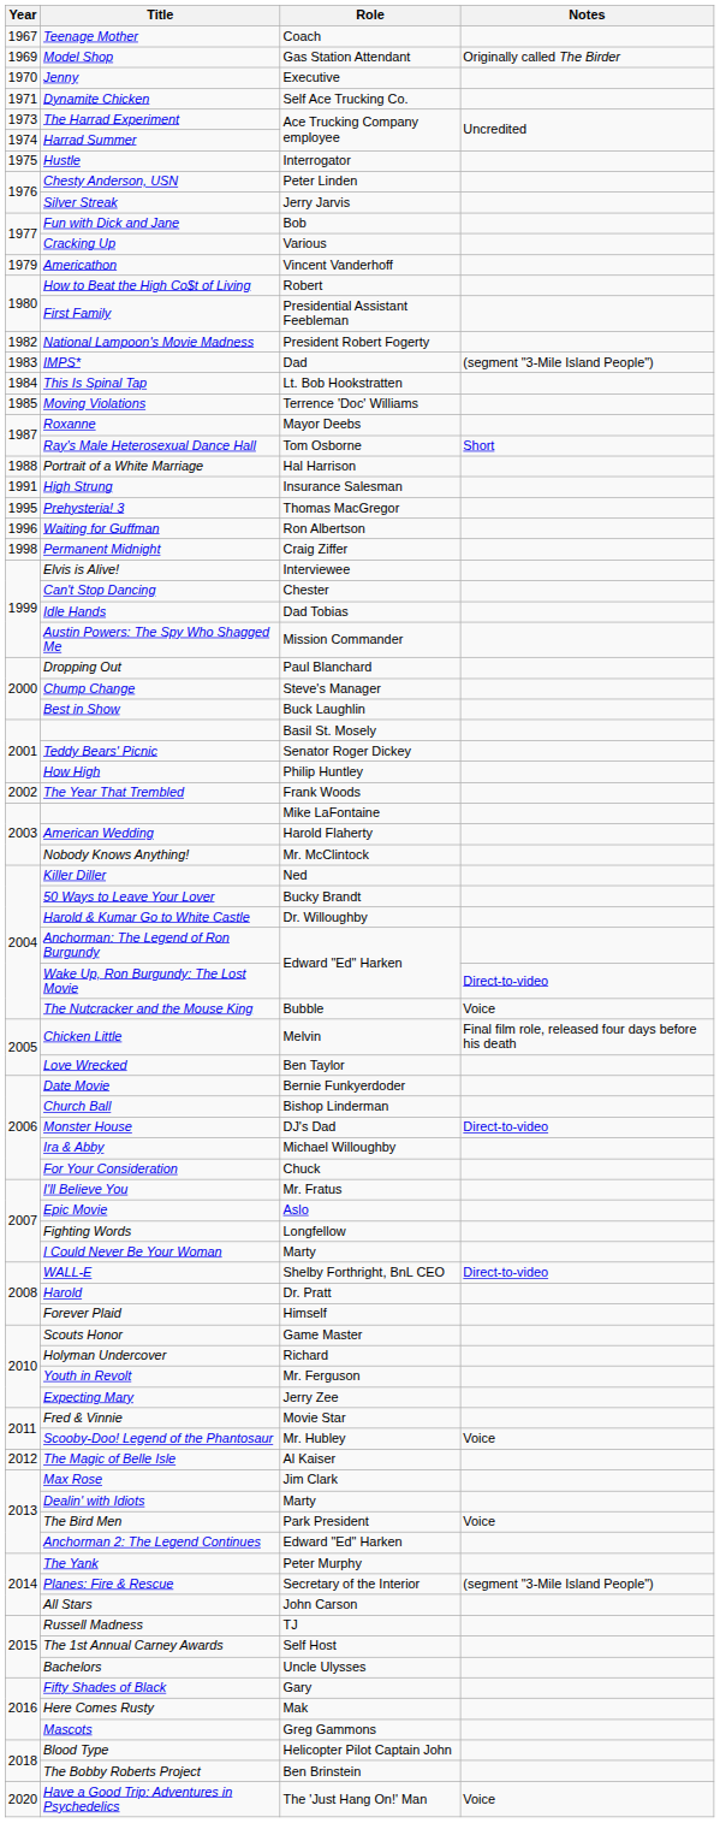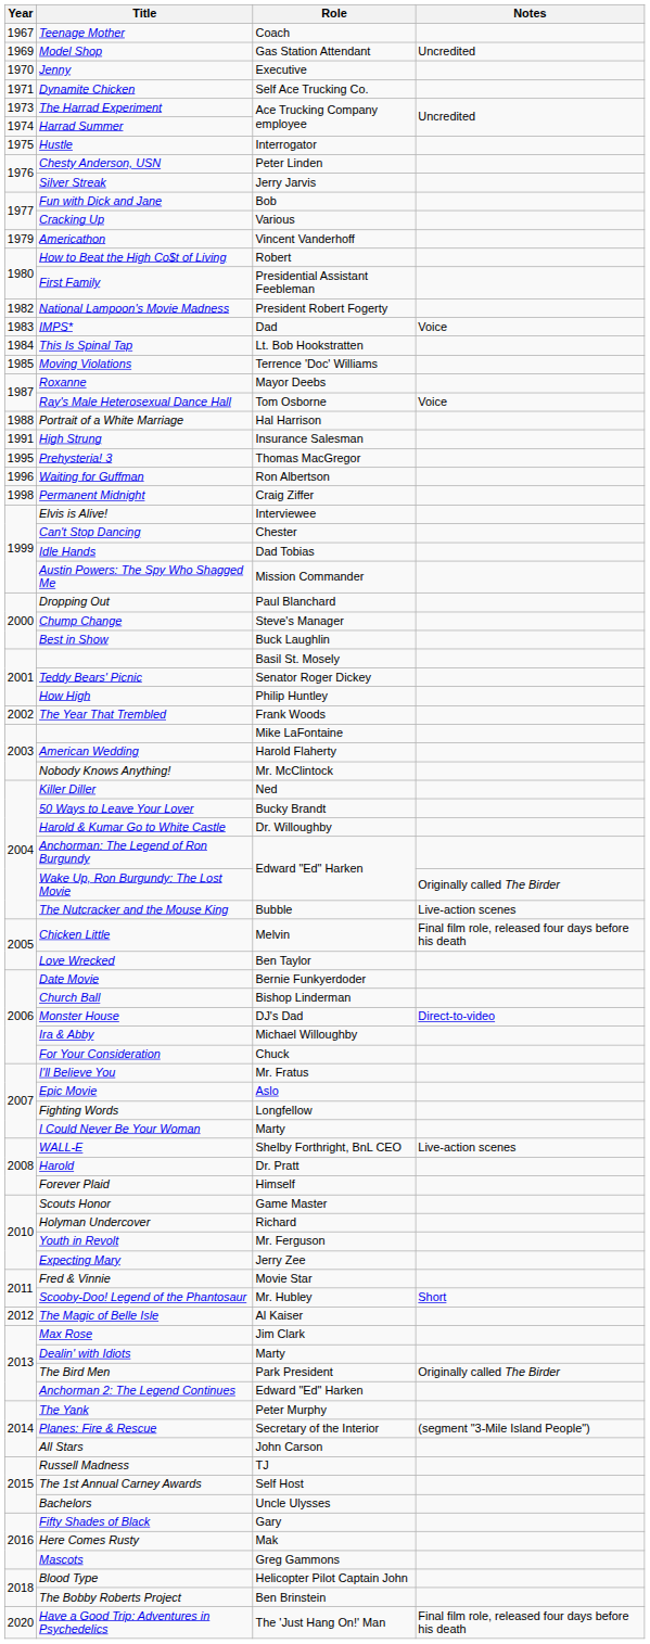Model Shop | Notes: Originally called The Birder -> Uncredited
IMPS* | Notes: (segment "3-Mile Island People") -> Voice
Ray's Male Heterosexual Dance Hall | Notes: Short -> Voice
Wake Up, Ron Burgundy: The Lost Movie | Notes: Direct-to-video -> Originally called The Birder
The Nutcracker and the Mouse King | Notes: Voice -> Live-action scenes
WALL-E | Notes: Direct-to-video -> Live-action scenes
Scooby-Doo! Legend of the Phantosaur | Notes: Voice -> Short
The Bird Men | Notes: Voice -> Originally called The Birder
Have a Good Trip: Adventures in Psychedelics | Notes: Voice -> Final film role, released four days before his death
